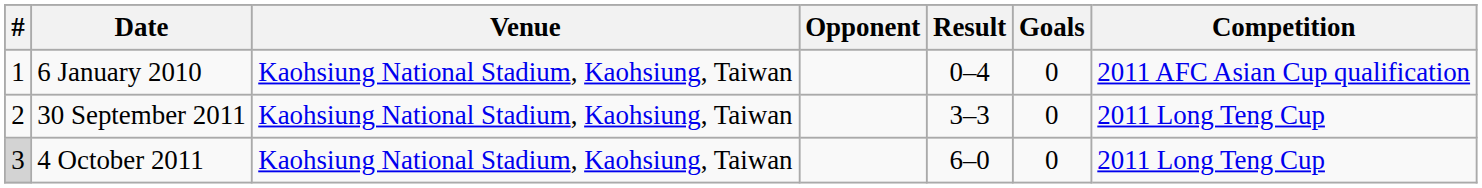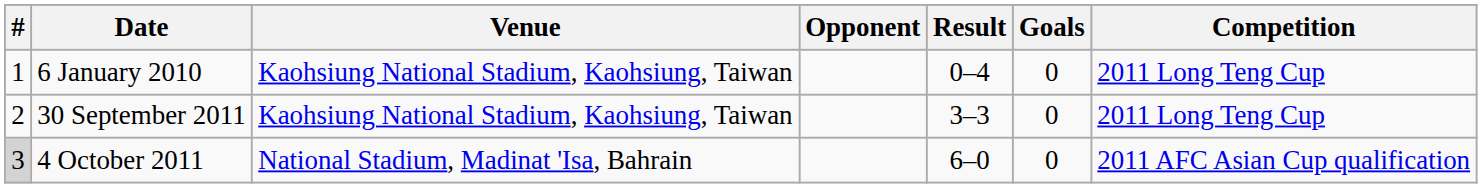6 January 2010 | Competition: 2011 AFC Asian Cup qualification -> 2011 Long Teng Cup
4 October 2011 | Venue: Kaohsiung National Stadium, Kaohsiung, Taiwan -> National Stadium, Madinat 'Isa, Bahrain
4 October 2011 | Competition: 2011 Long Teng Cup -> 2011 AFC Asian Cup qualification
